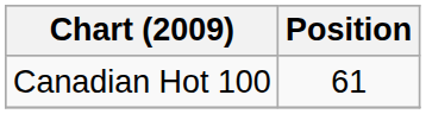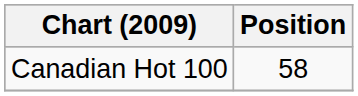Canadian Hot 100 | Position: 61 -> 58
